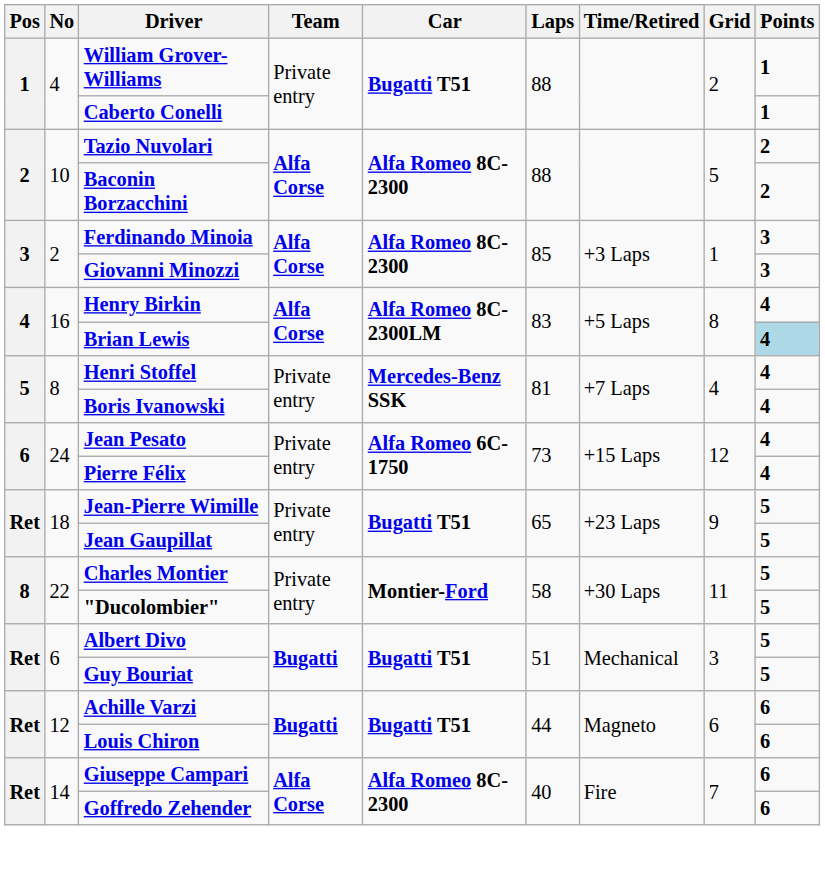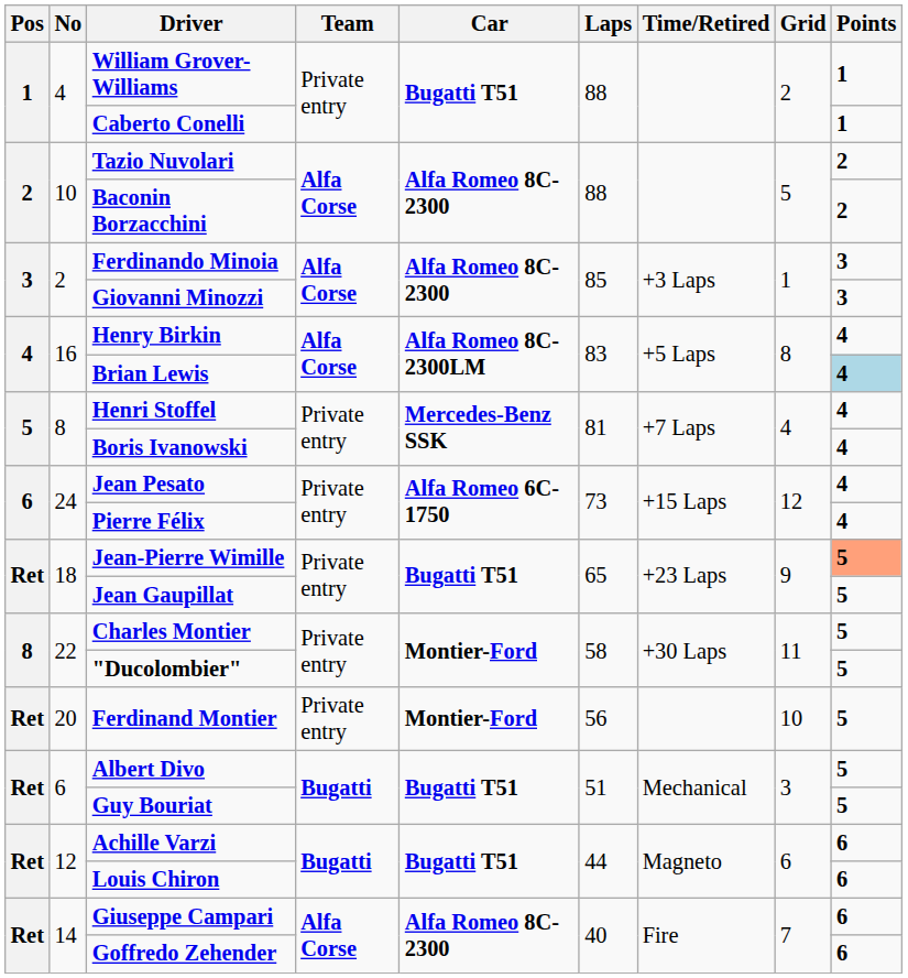Jean-Pierre Wimille | Points: no background -> lightsalmon background
+ row: Ret | 20 | Ferdinand Montier | Private entry | Montier-Ford | 56 | 10 | 5
